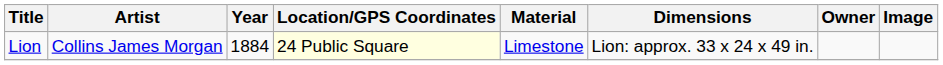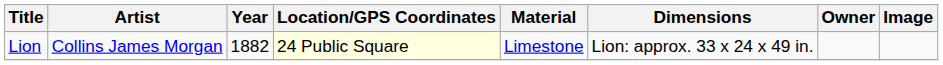Lion | Year: 1884 -> 1882
